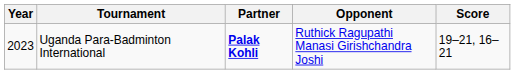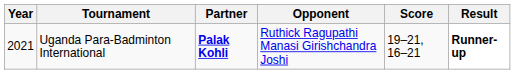+ column: Result | Runner-up
Uganda Para-Badminton International | Year: 2023 -> 2021
